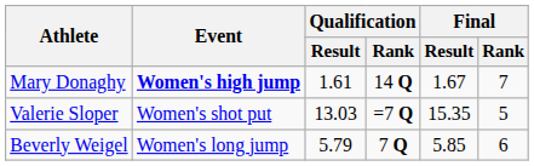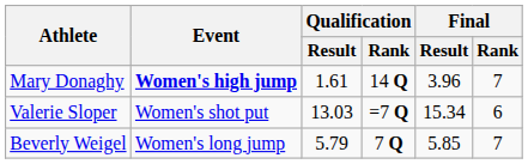Mary Donaghy | Final / Result: 1.67 -> 3.96
Valerie Sloper | Final / Result: 15.35 -> 15.34
Valerie Sloper | Final / Rank: 5 -> 6
Beverly Weigel | Final / Rank: 6 -> 7
